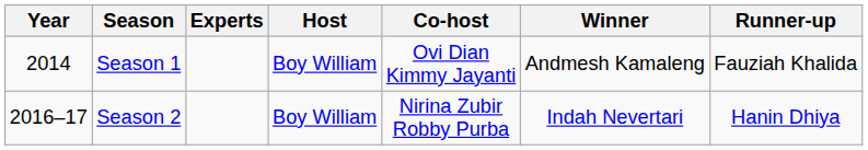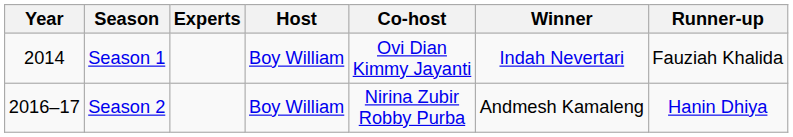Season 1 | Winner: Andmesh Kamaleng -> Indah Nevertari
Season 2 | Winner: Indah Nevertari -> Andmesh Kamaleng
